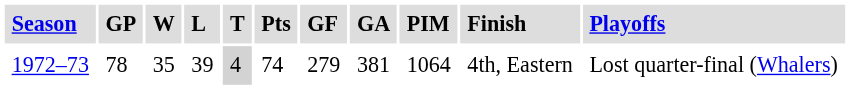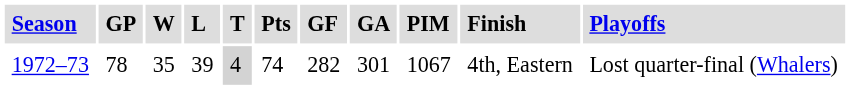1972–73 | GF: 279 -> 282
1972–73 | GA: 381 -> 301
1972–73 | PIM: 1064 -> 1067
